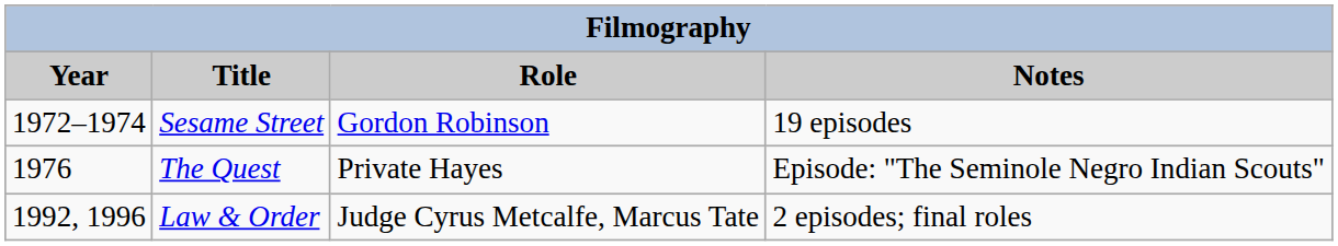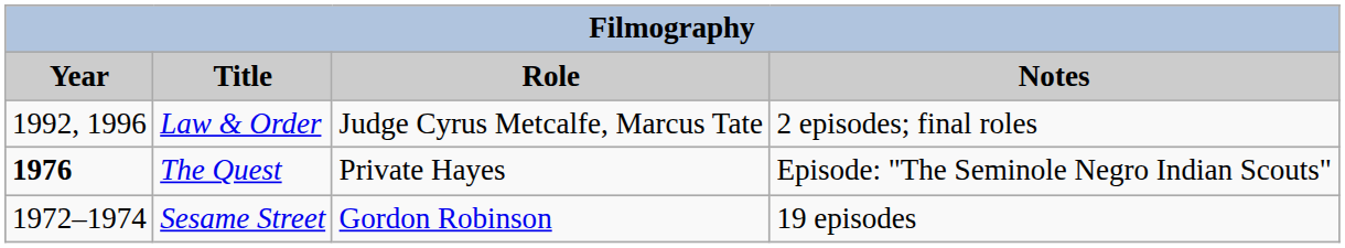rows swapped: Sesame Street <-> Law & Order
The Quest | Year: normal -> bold
